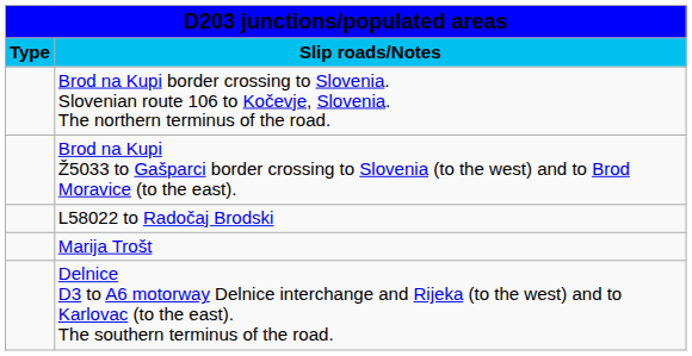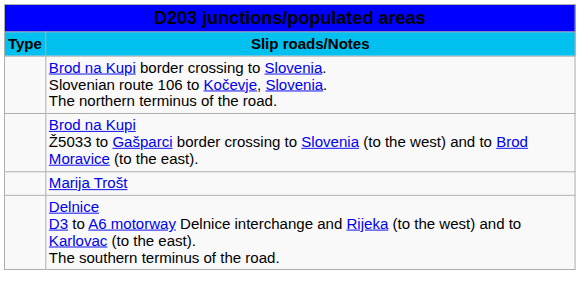- row: L58022 to Radočaj Brodski
